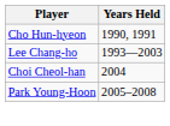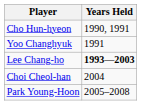+ row: Yoo Changhyuk | 1991
Lee Chang-ho | Years Held: normal -> bold
